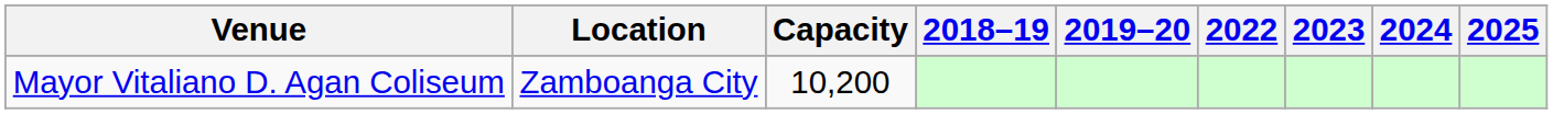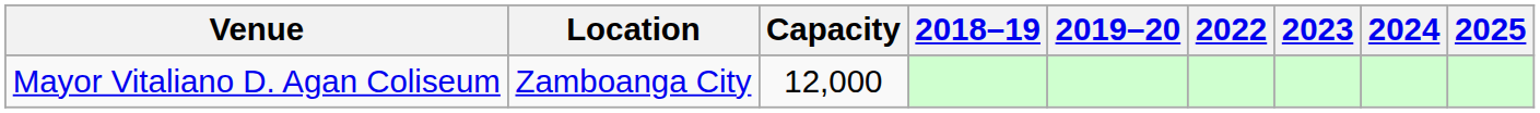Mayor Vitaliano D. Agan Coliseum | Capacity: 10,200 -> 12,000
